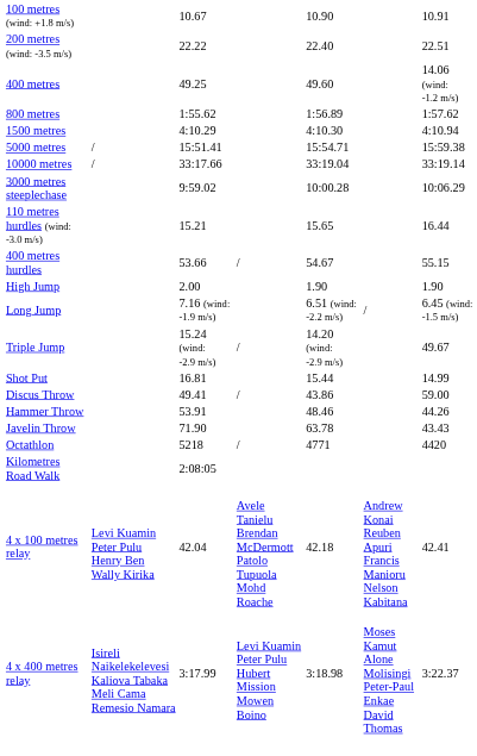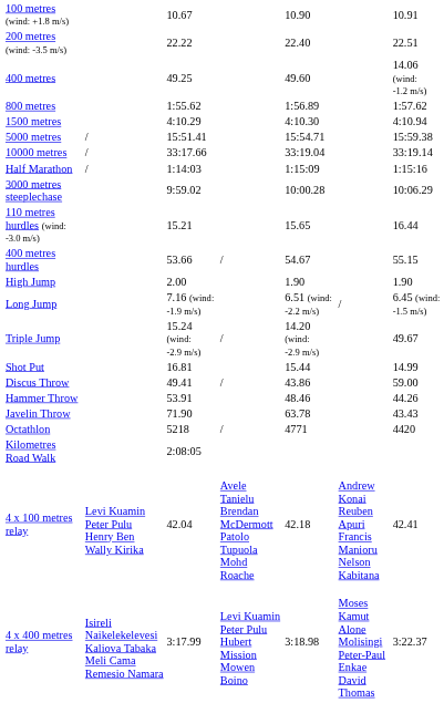+ row: Half Marathon | / | 1:14:03 | 1:15:09 | 1:15:16
